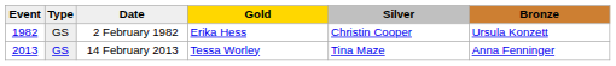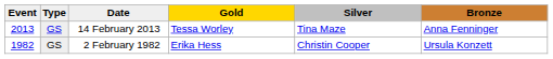rows swapped: 2 February 1982 <-> 14 February 2013
